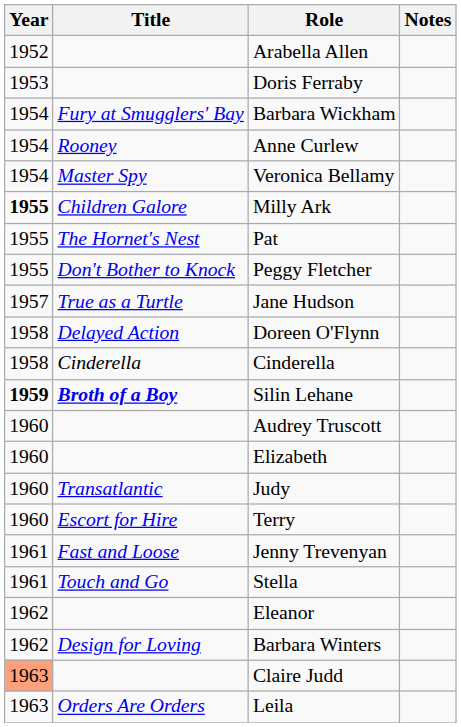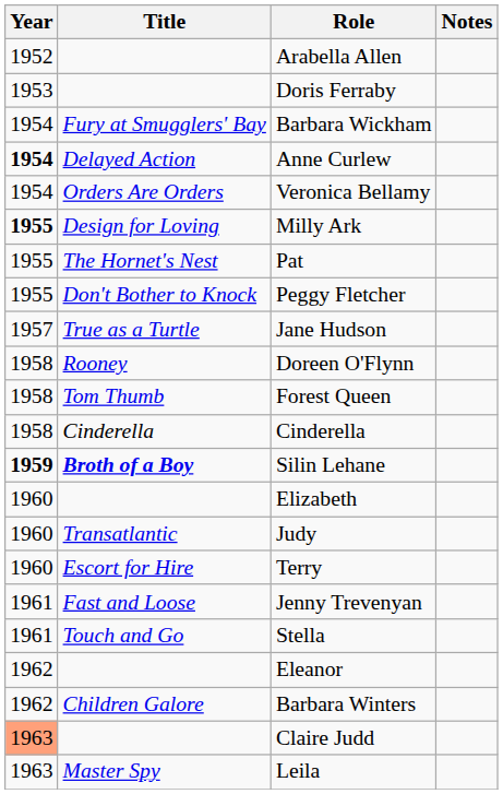Anne Curlew | Year: normal -> bold
Anne Curlew | Title: Rooney -> Delayed Action
Veronica Bellamy | Title: Master Spy -> Orders Are Orders
Milly Ark | Title: Children Galore -> Design for Loving
Doreen O'Flynn | Title: Delayed Action -> Rooney
+ row: 1958 | Tom Thumb | Forest Queen
- row: 1960 | Audrey Truscott
Barbara Winters | Title: Design for Loving -> Children Galore
Leila | Title: Orders Are Orders -> Master Spy
